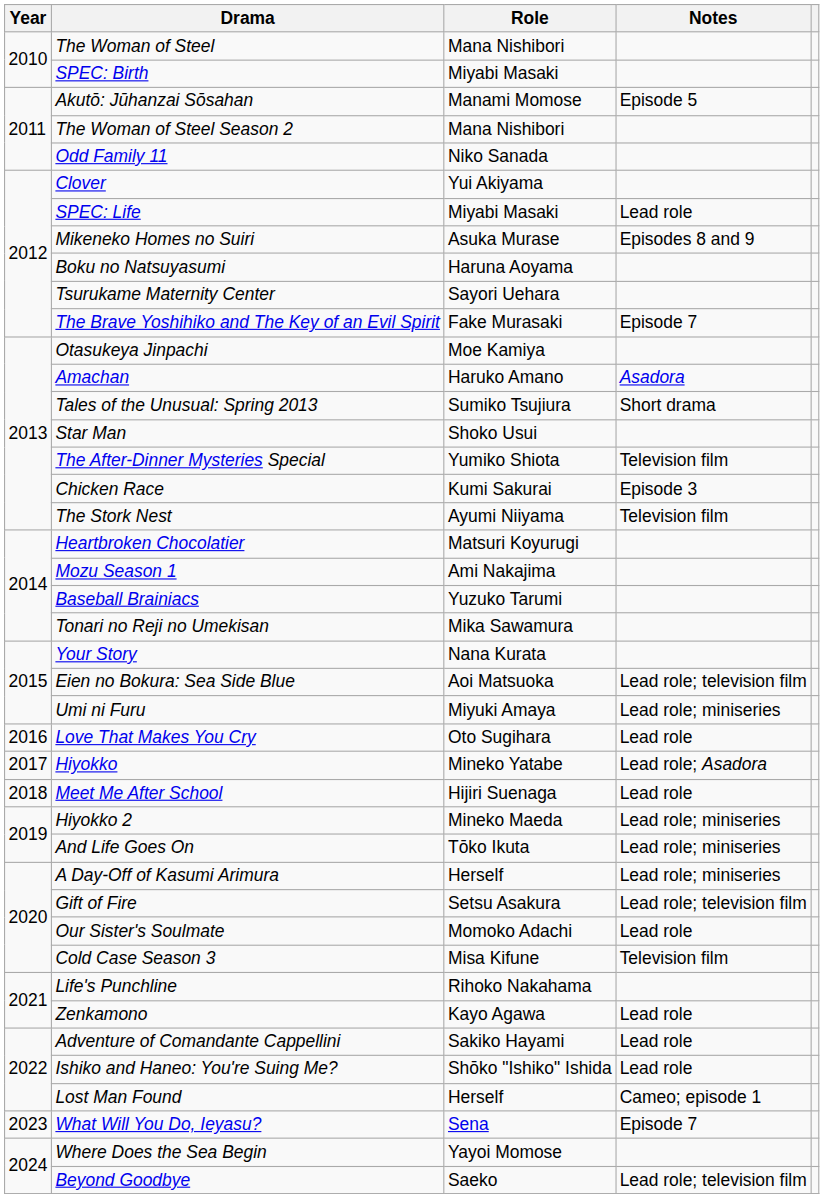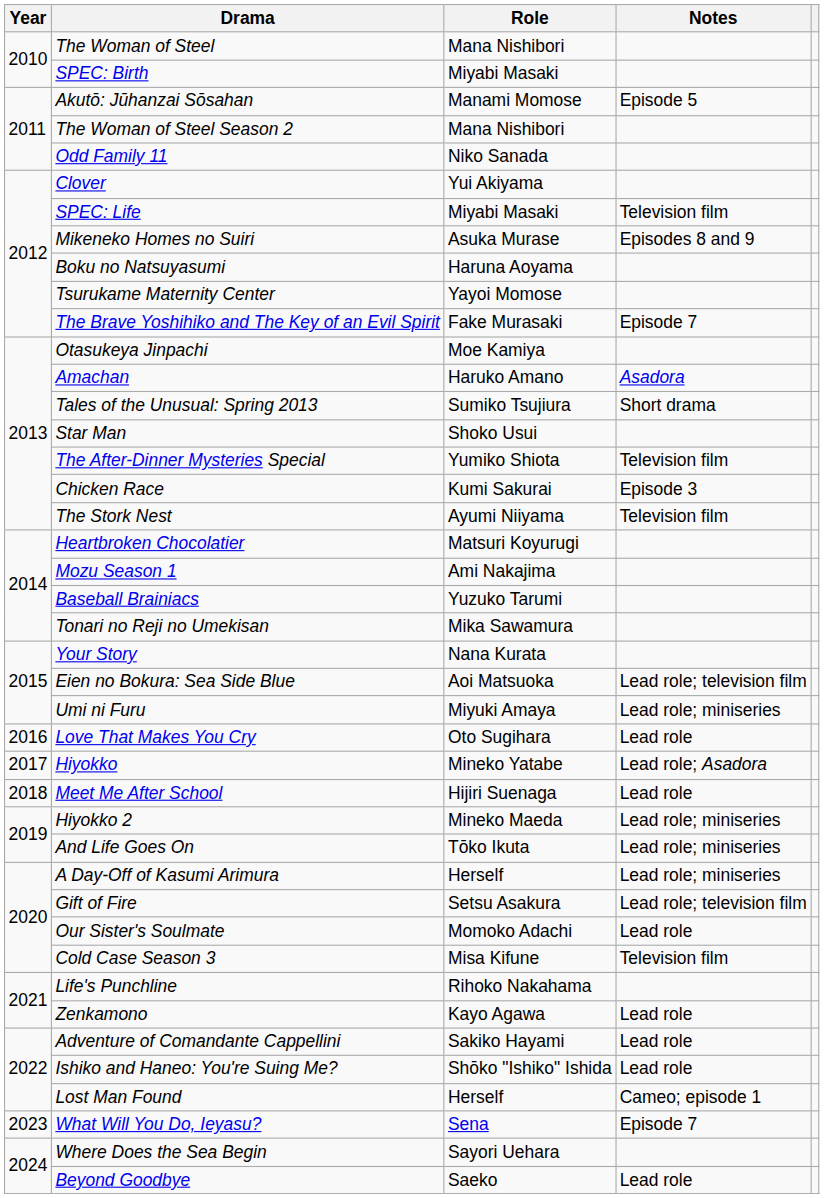SPEC: Life | Notes: Lead role -> Television film
Tsurukame Maternity Center | Role: Sayori Uehara -> Yayoi Momose
Where Does the Sea Begin | Role: Yayoi Momose -> Sayori Uehara
Beyond Goodbye | Notes: Lead role; television film -> Lead role
